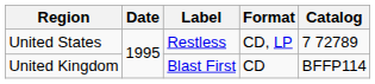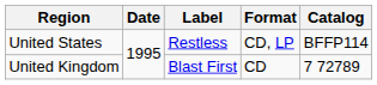United States | Catalog: 7 72789 -> BFFP114
United Kingdom | Catalog: BFFP114 -> 7 72789
